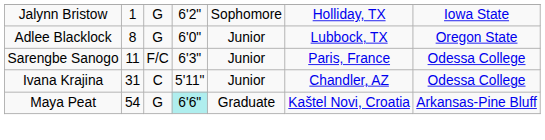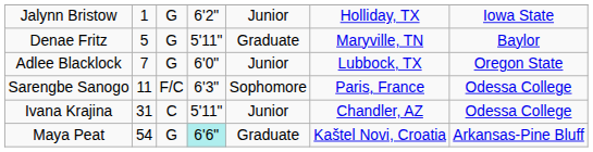Jalynn Bristow | column 5: Sophomore -> Junior
+ row: Denae Fritz | 5 | G | 5'11" | Graduate | Maryville, TN | Baylor
Adlee Blacklock | column 2: 8 -> 7
Sarengbe Sanogo | column 5: Junior -> Sophomore
